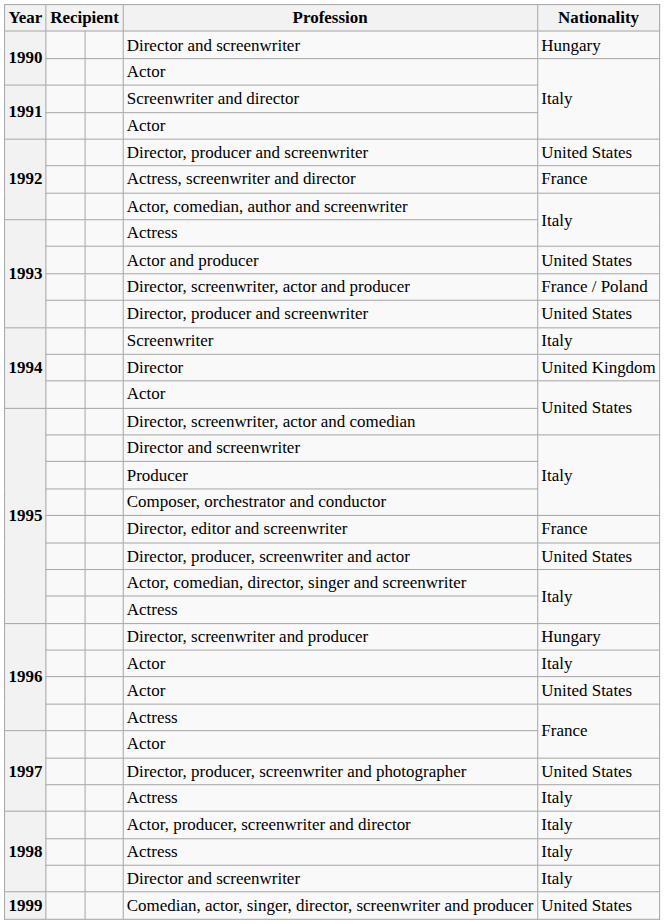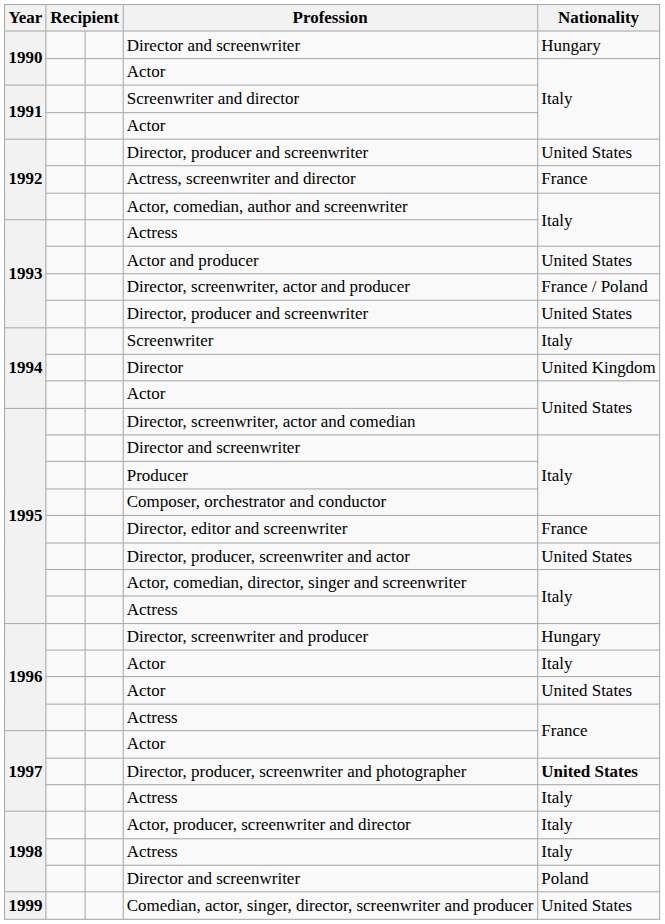Director, producer, screenwriter and photographer | Nationality: normal -> bold
1998 / Director and screenwriter | Nationality: Italy -> Poland
